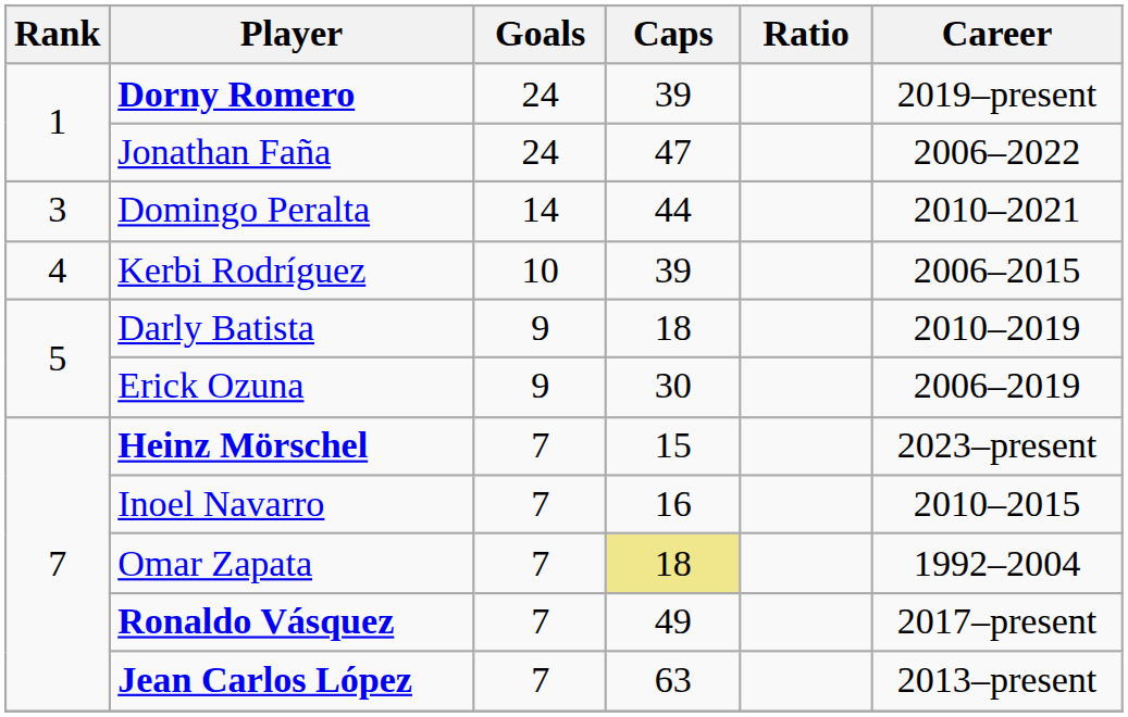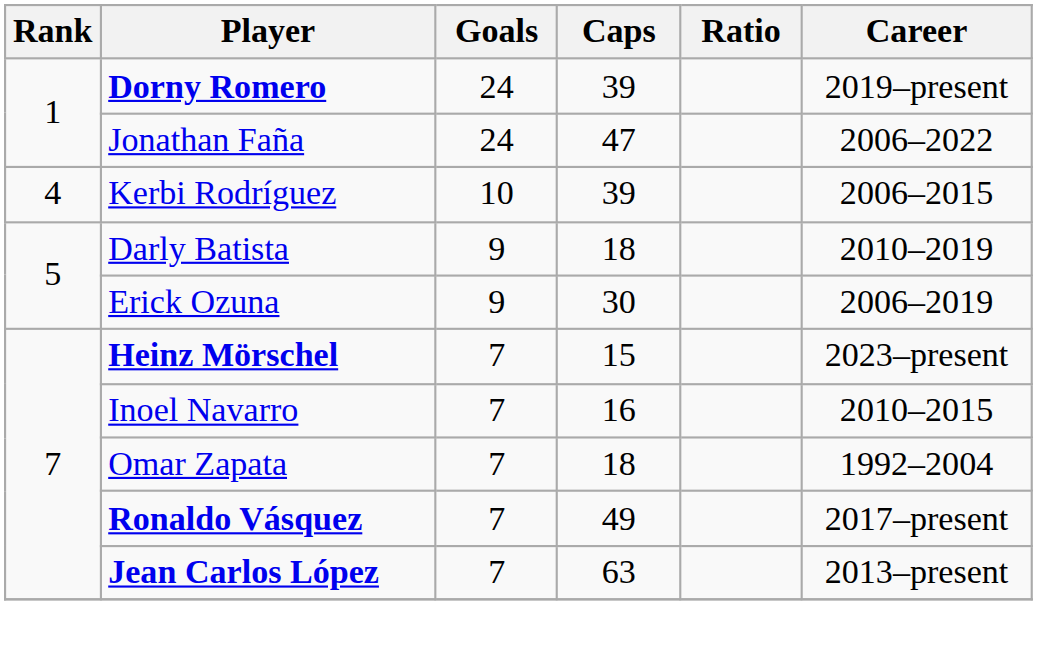- row: 3 | Domingo Peralta | 14 | 44 | 2010–2021
Omar Zapata | Caps: khaki background -> no background
